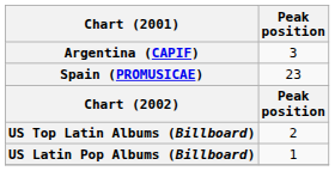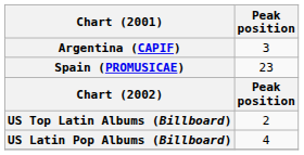US Latin Pop Albums (Billboard) | Peak position: 1 -> 4
